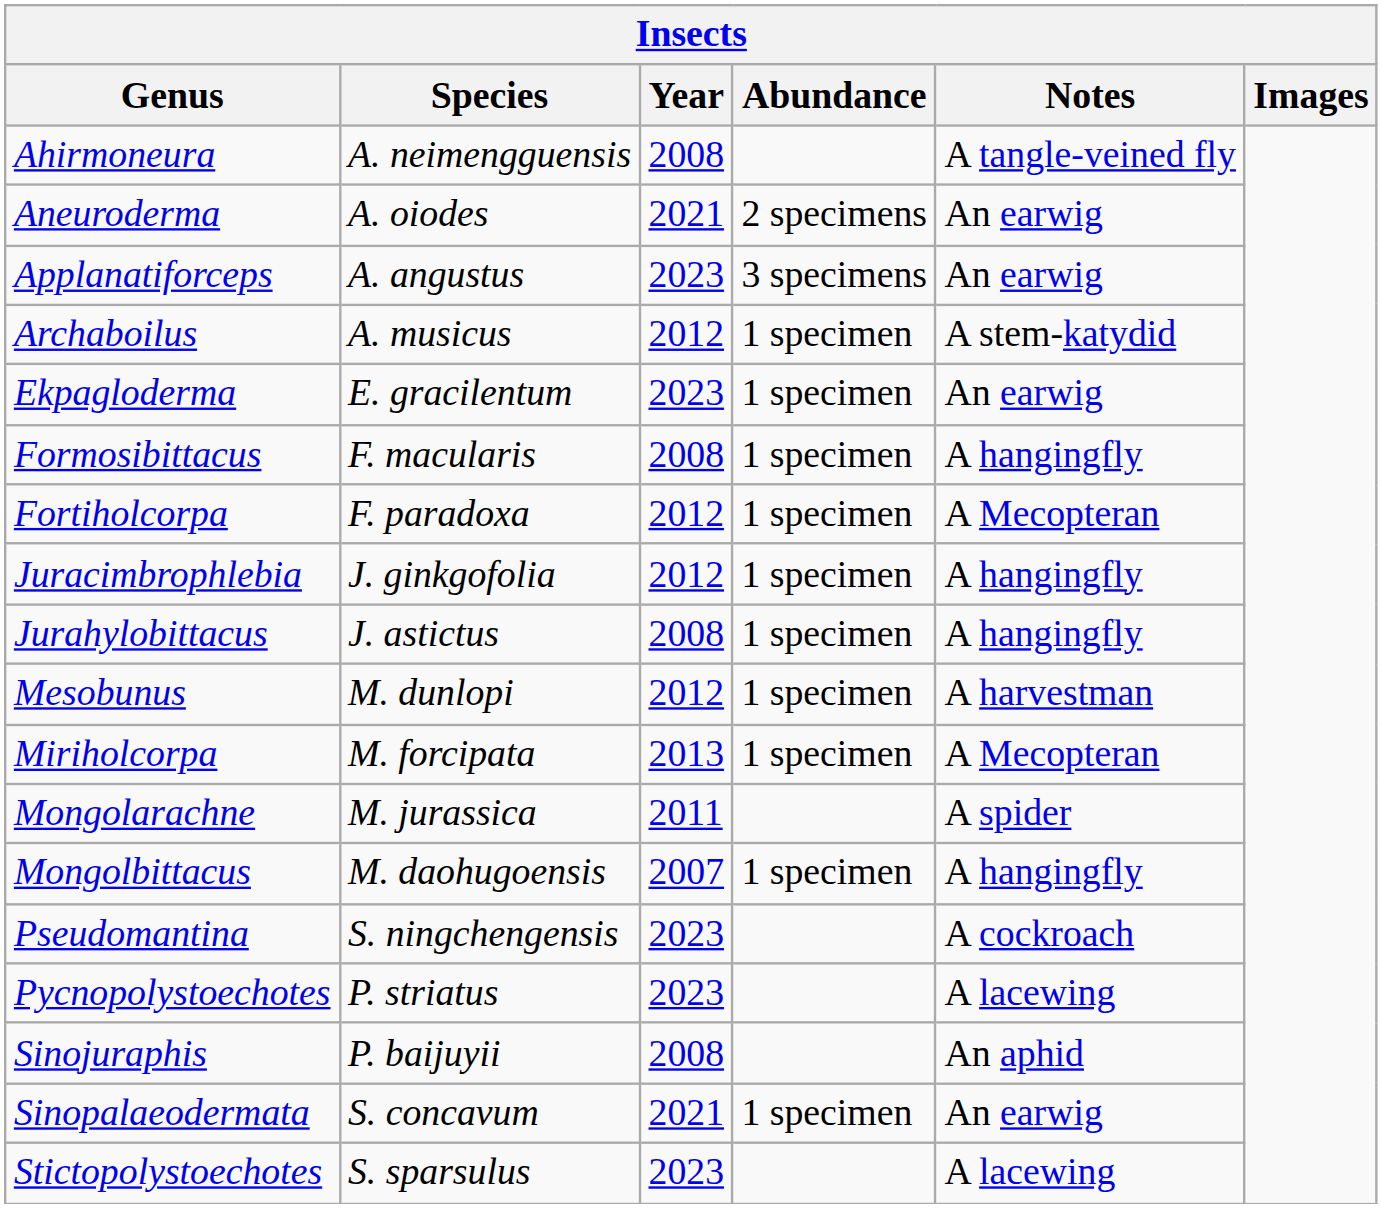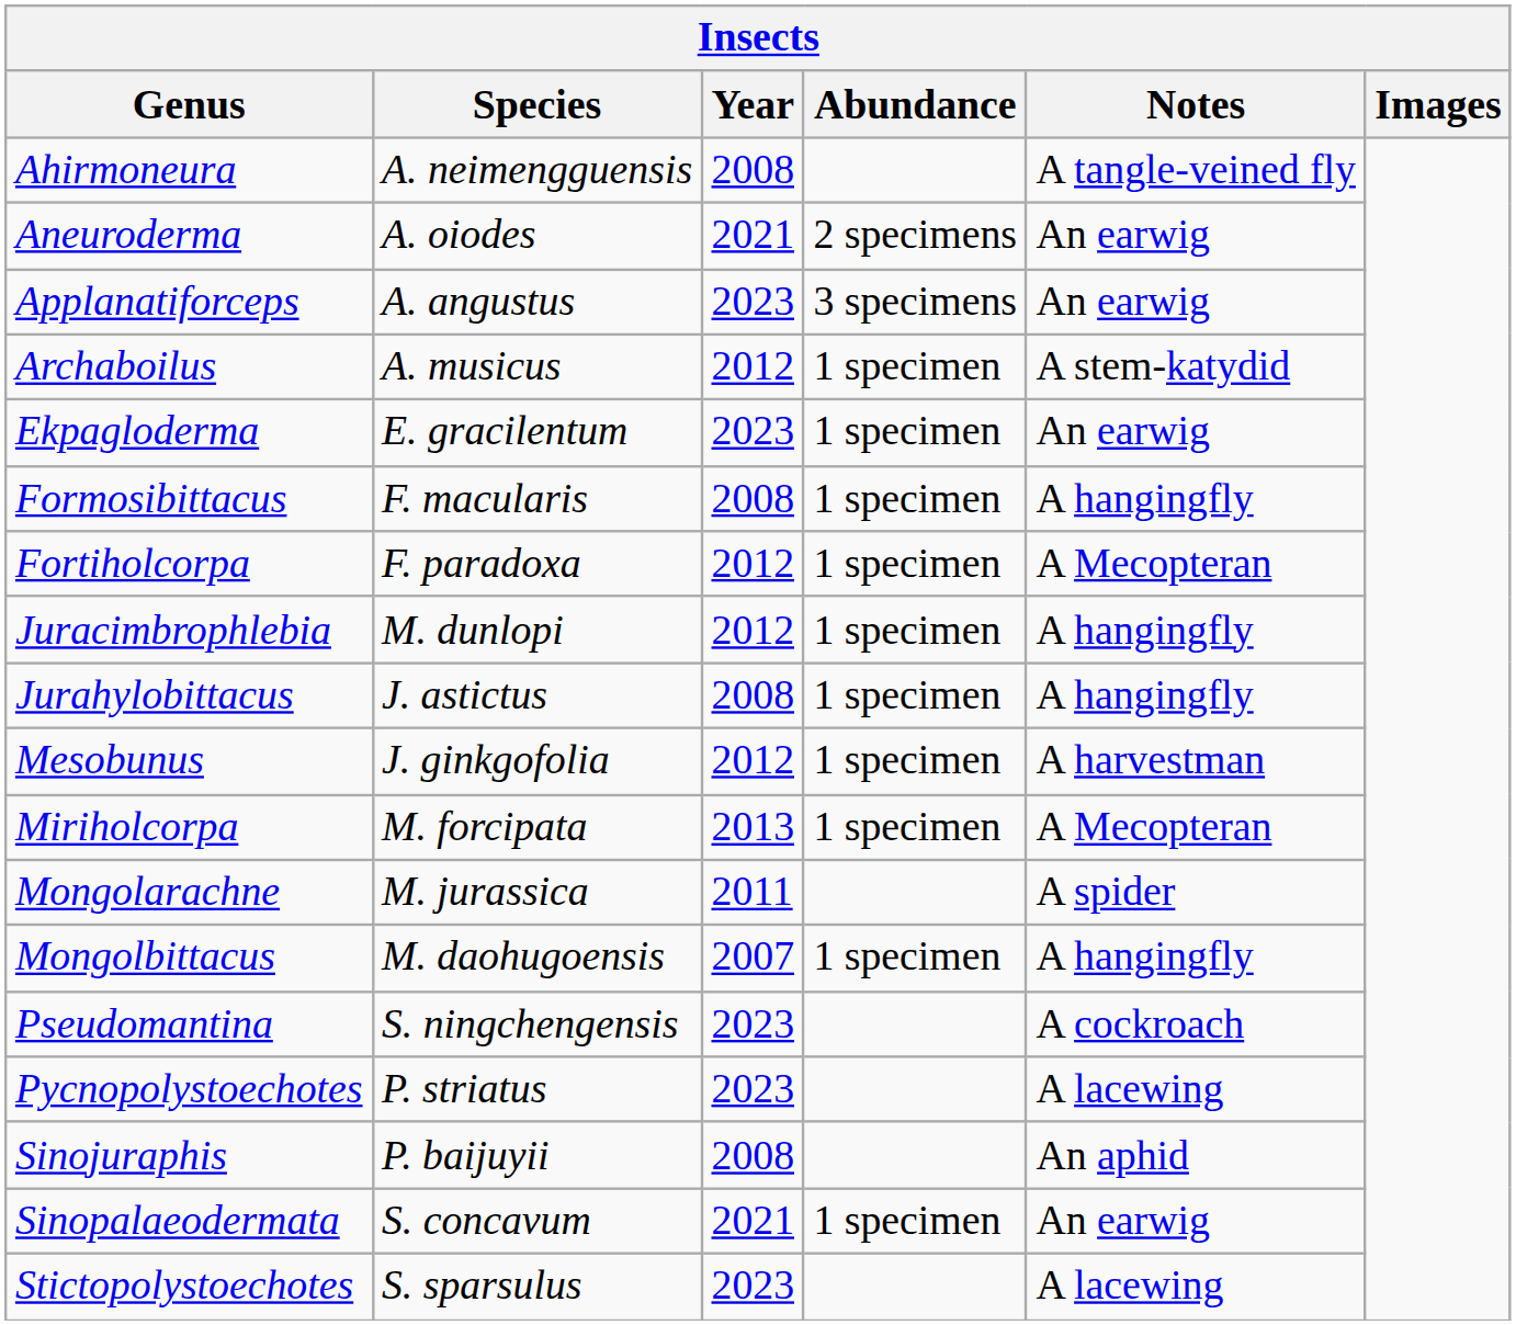Juracimbrophlebia | Species: J. ginkgofolia -> M. dunlopi
Mesobunus | Species: M. dunlopi -> J. ginkgofolia
